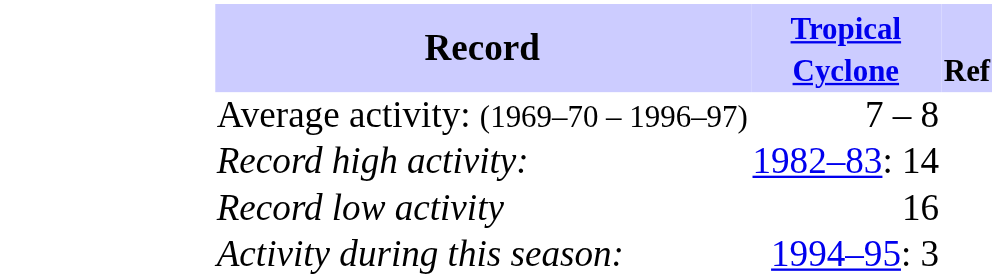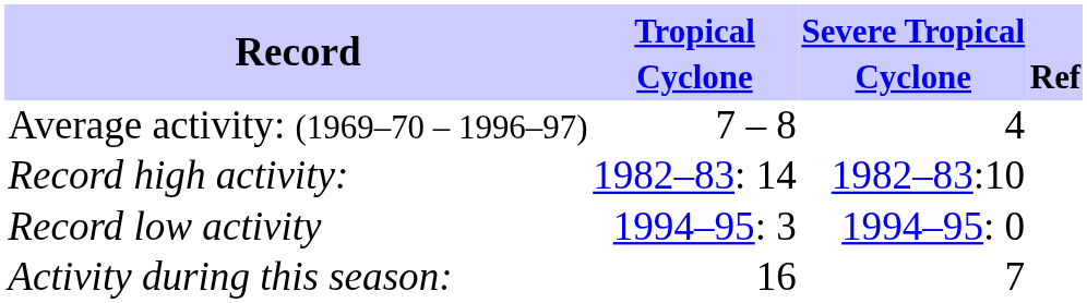+ column: Severe Tropical Cyclone | 4 | 1982–83:10 | 1994–95: 0 | 7
Record low activity | Tropical Cyclone: 16 -> 1994–95: 3
Activity during this season: | Tropical Cyclone: 1994–95: 3 -> 16
